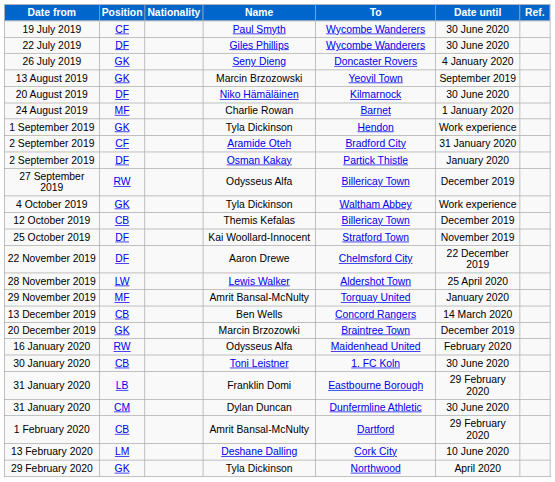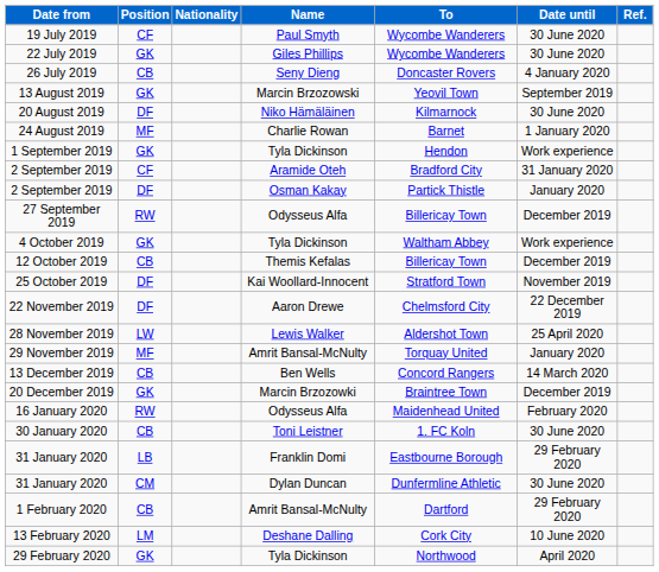22 July 2019 | Position: DF -> GK
26 July 2019 | Position: GK -> CB
